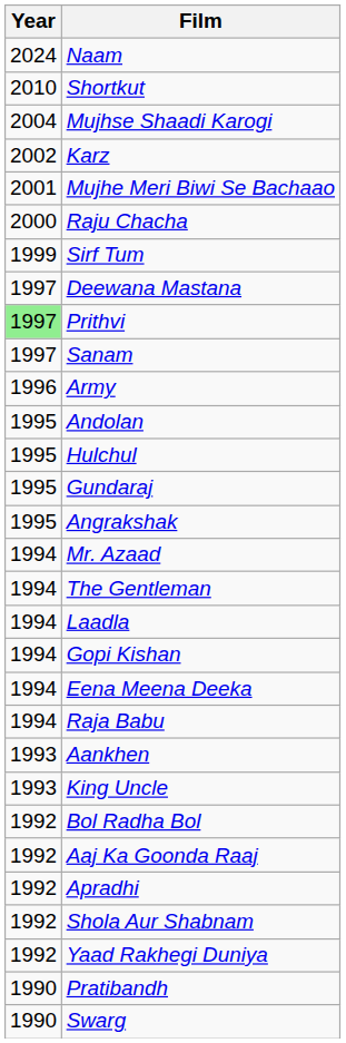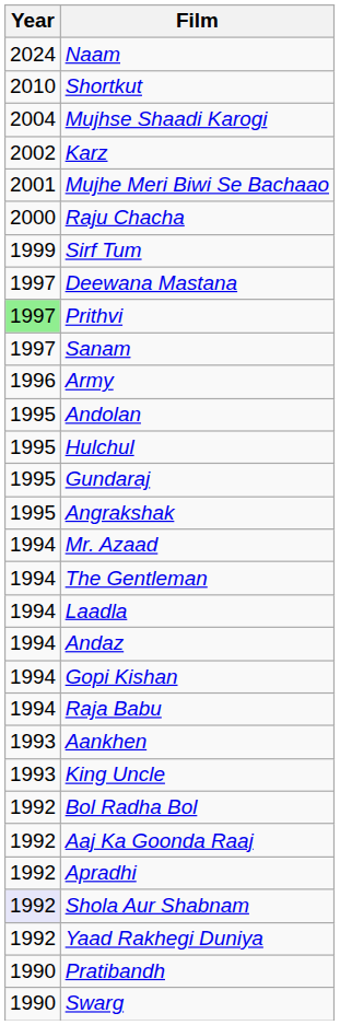+ row: 1994 | Andaz
- row: 1994 | Eena Meena Deeka
Shola Aur Shabnam | Year: no background -> lavender background
